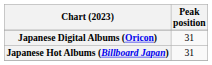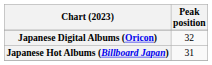Japanese Digital Albums (Oricon) | Peak position: 31 -> 32
